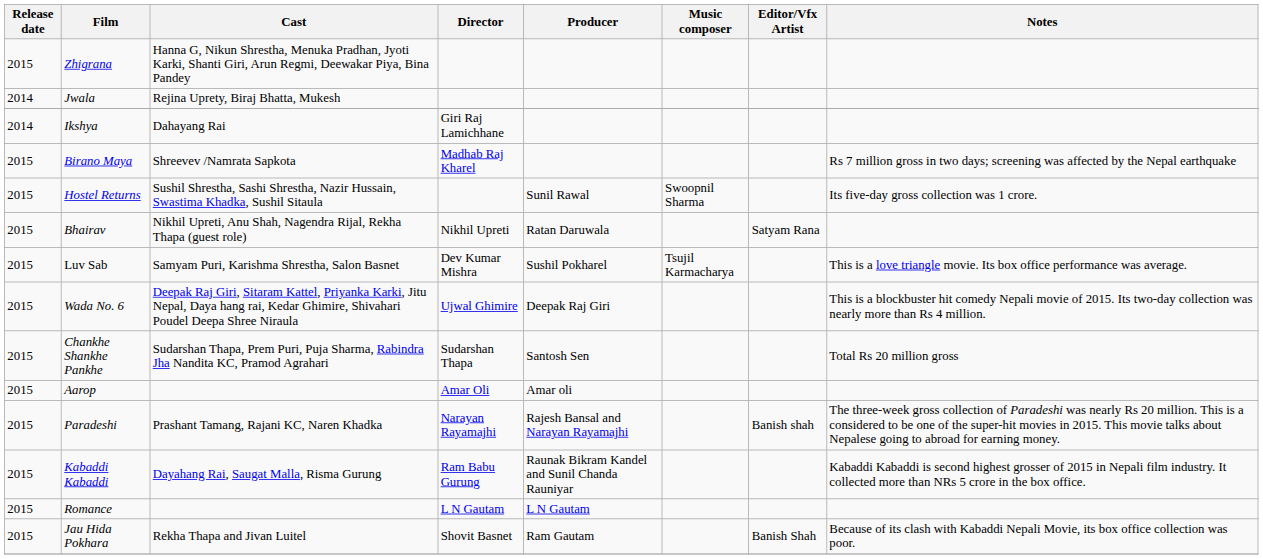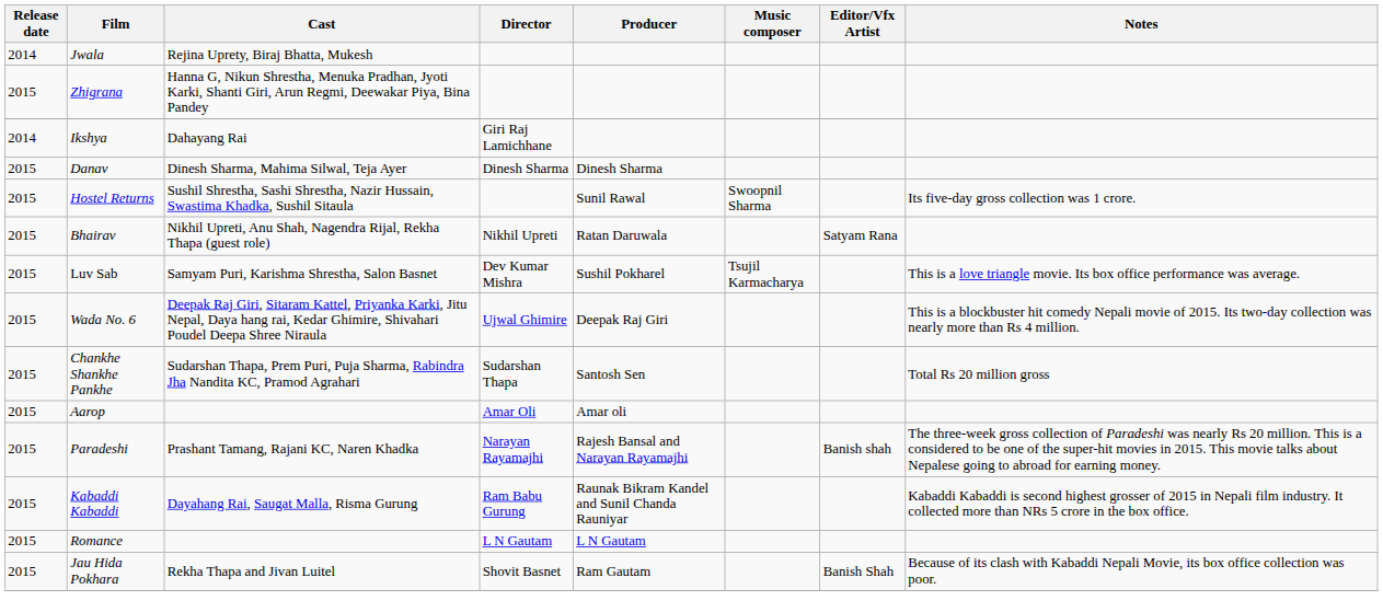rows swapped: Zhigrana <-> Jwala
- row: 2015 | Birano Maya | Shreevev /Namrata Sapkota | Madhab Raj Kharel | Rs 7 million gross in two days; screening was affected by the Nepal earthquake
+ row: 2015 | Danav | Dinesh Sharma, Mahima Silwal, Teja Ayer | Dinesh Sharma | Dinesh Sharma
